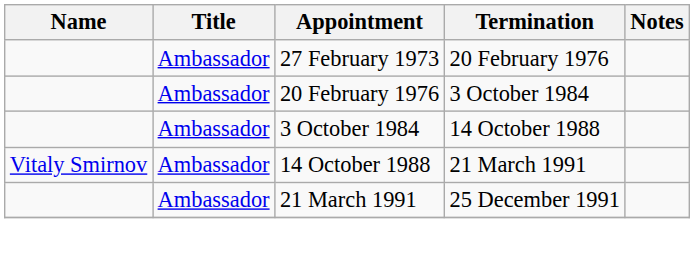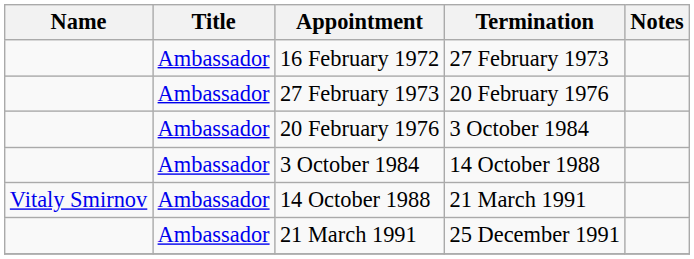+ row: Ambassador | 16 February 1972 | 27 February 1973
